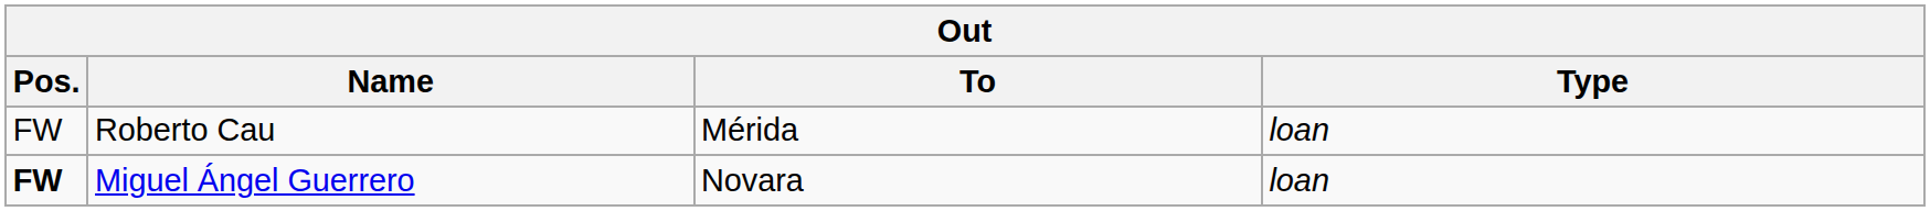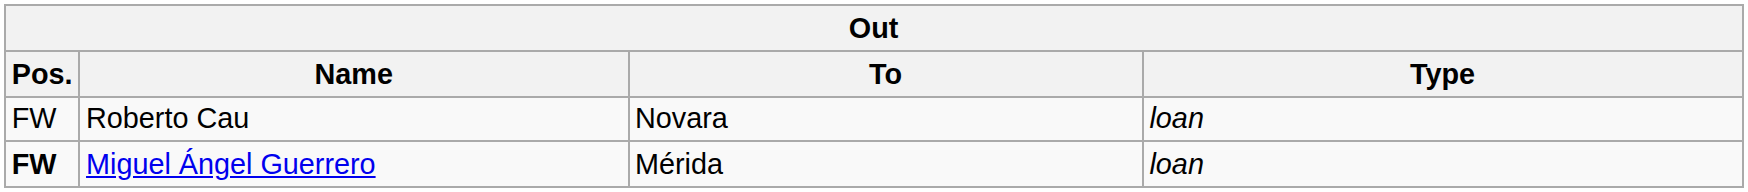Roberto Cau | To: Mérida -> Novara
Miguel Ángel Guerrero | To: Novara -> Mérida
